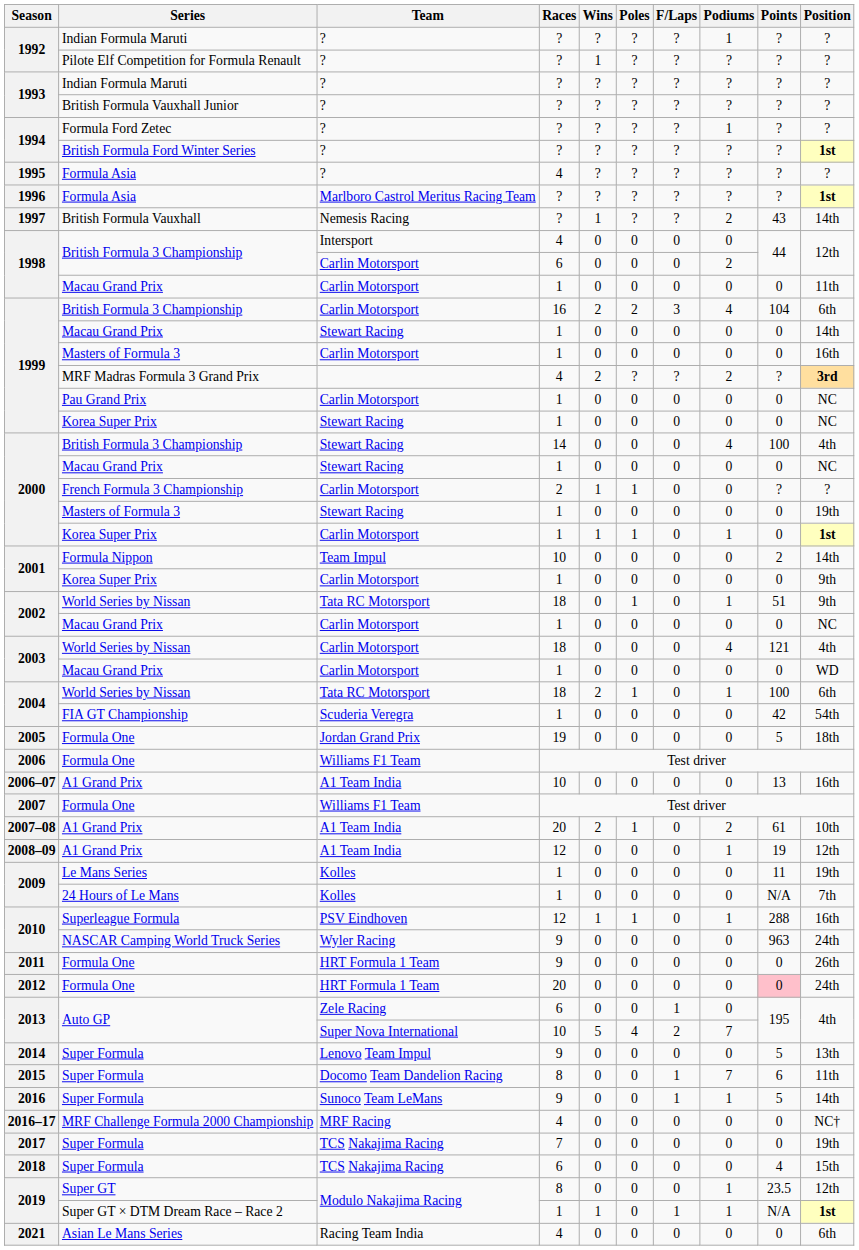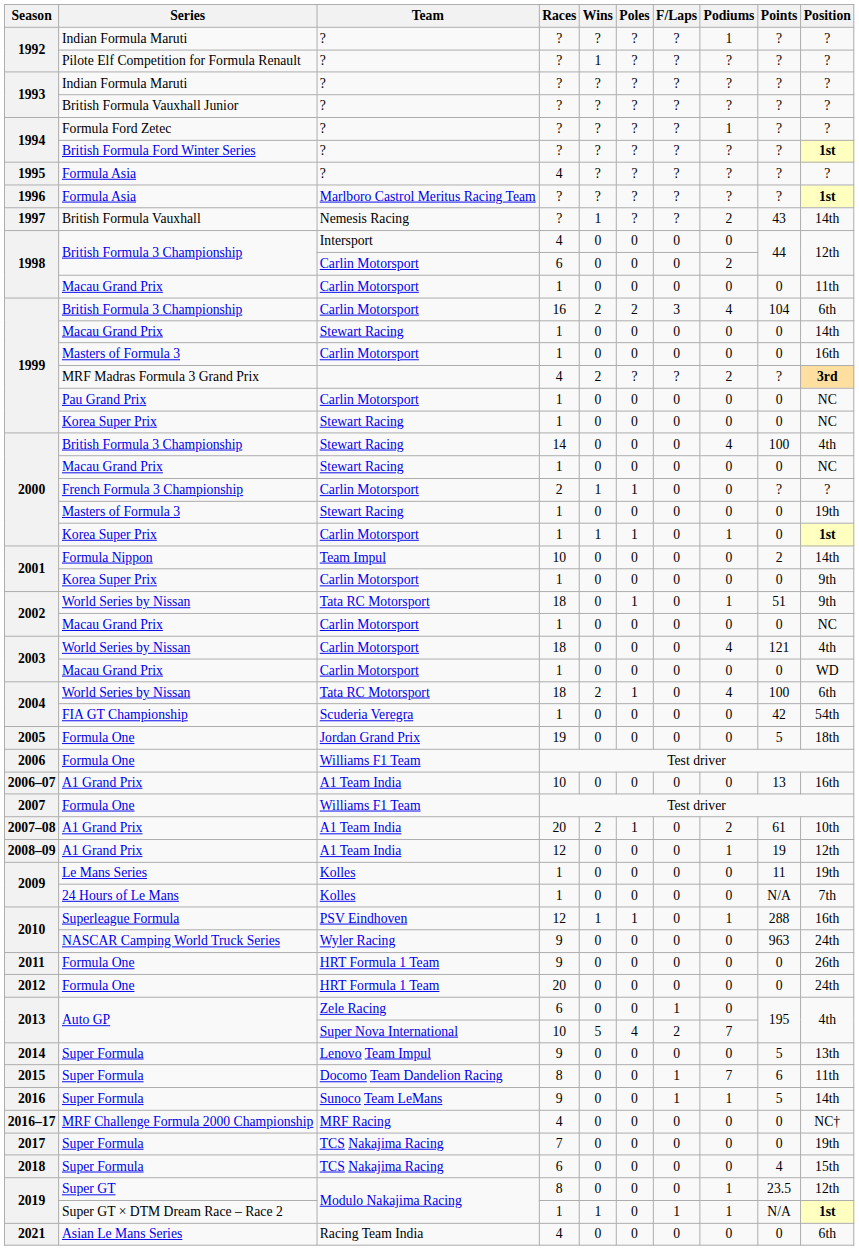2004 / World Series by Nissan | Podiums: 1 -> 4
2012 | Points: pink background -> no background
